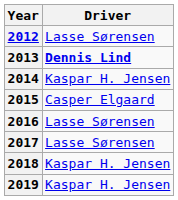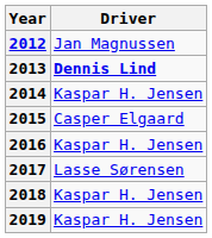2012 | Driver: Lasse Sørensen -> Jan Magnussen
2016 | Driver: Lasse Sørensen -> Kaspar H. Jensen
